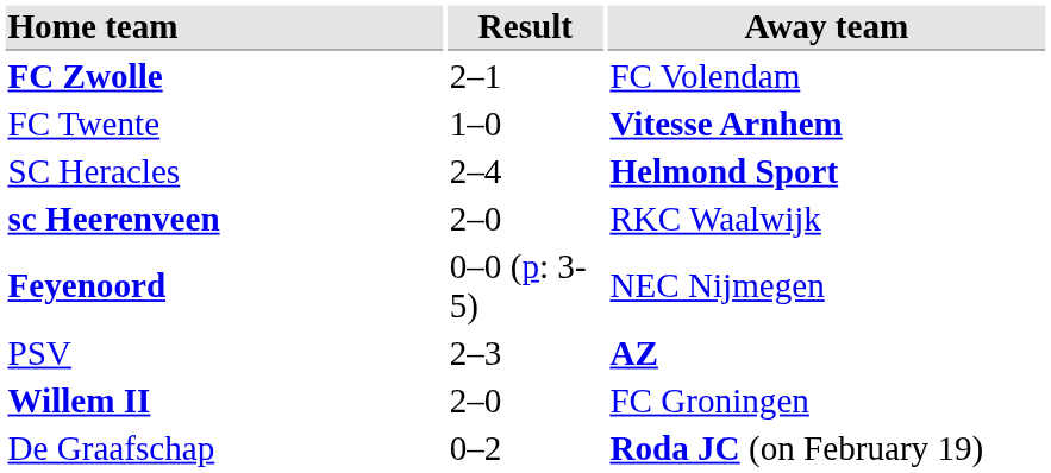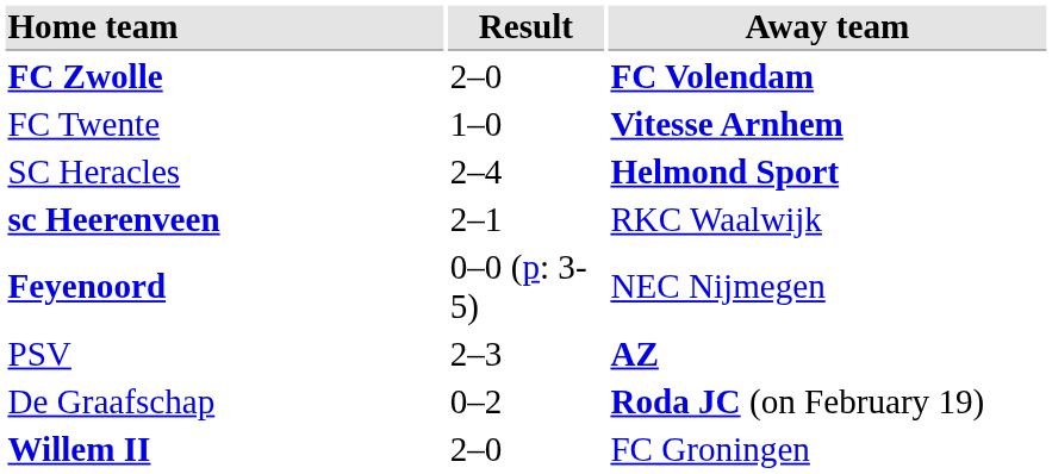FC Zwolle | Result: 2–1 -> 2–0
FC Zwolle | Away team: normal -> bold
sc Heerenveen | Result: 2–0 -> 2–1
rows swapped: Willem II <-> De Graafschap
